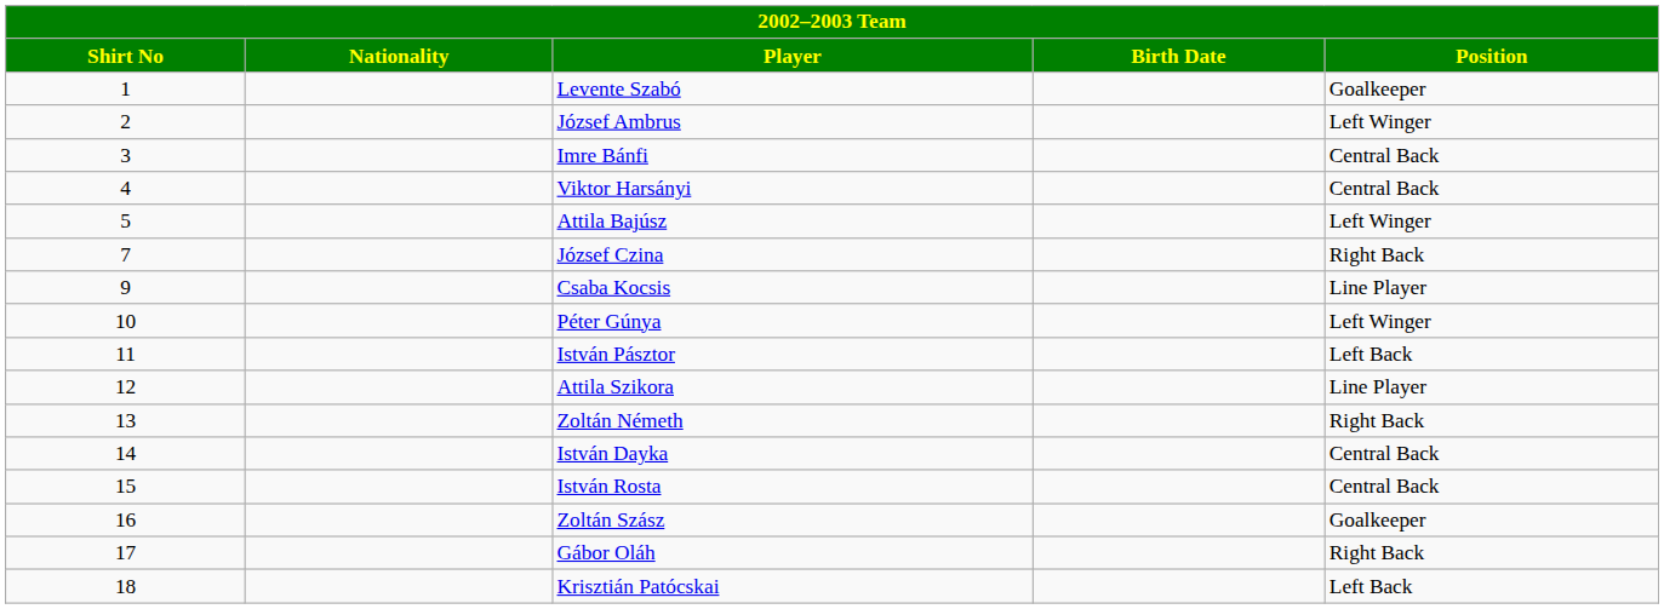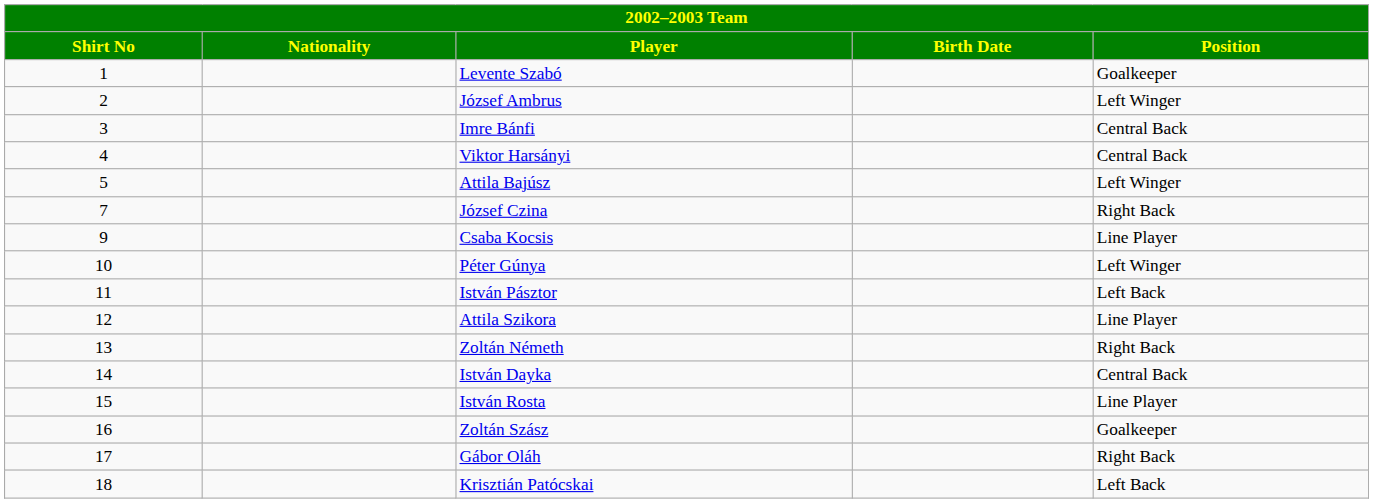István Rosta | Position: Central Back -> Line Player
